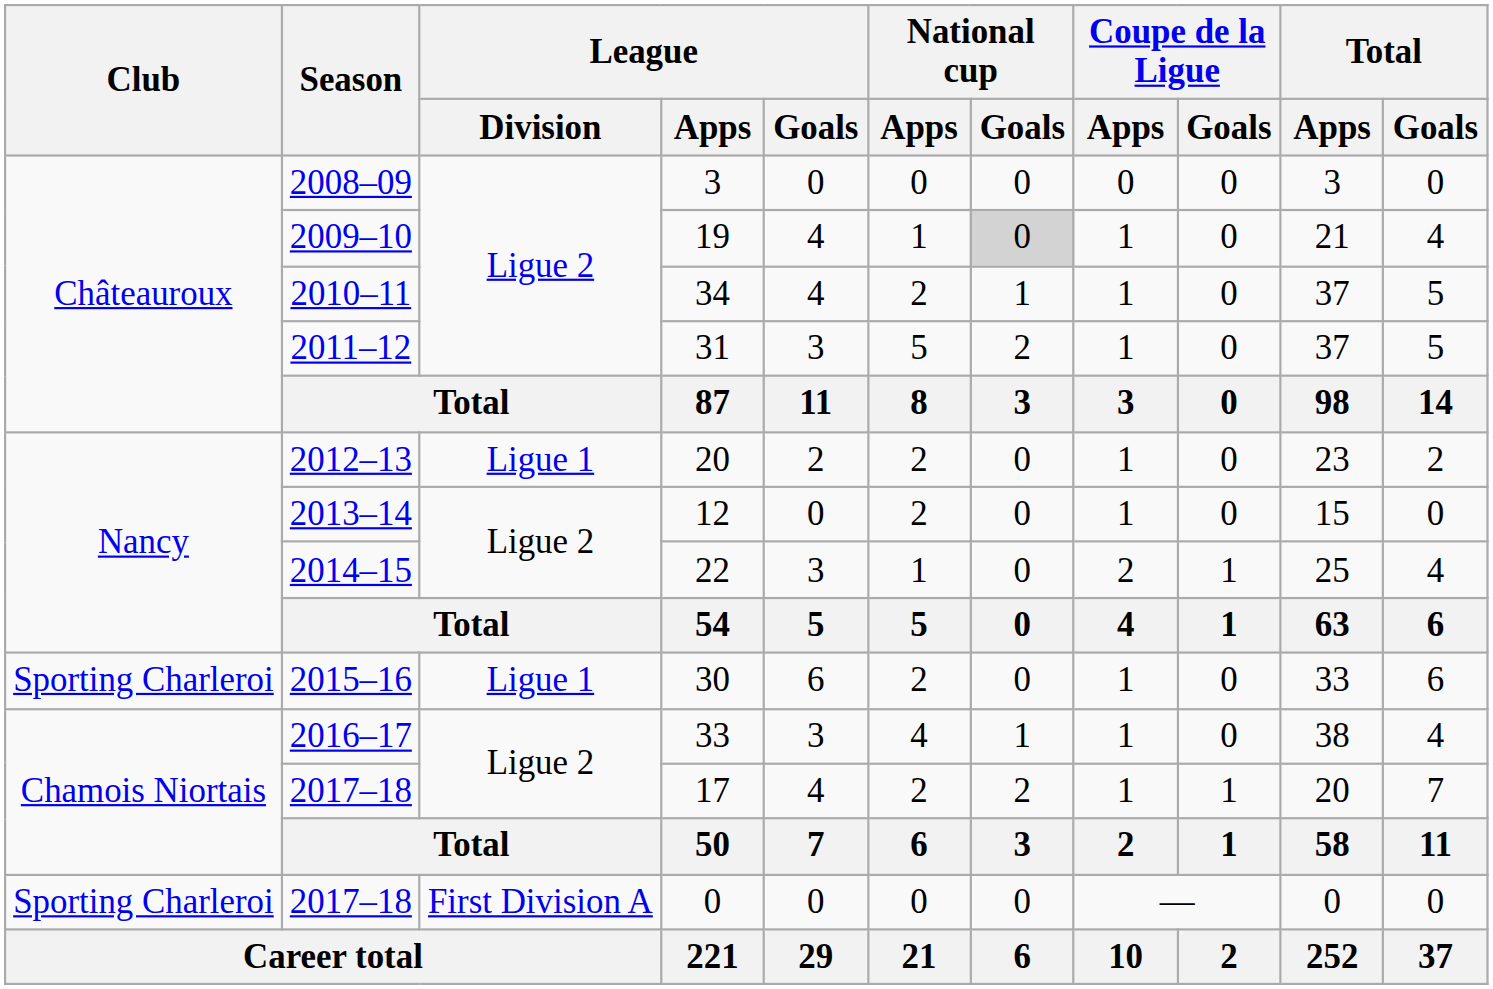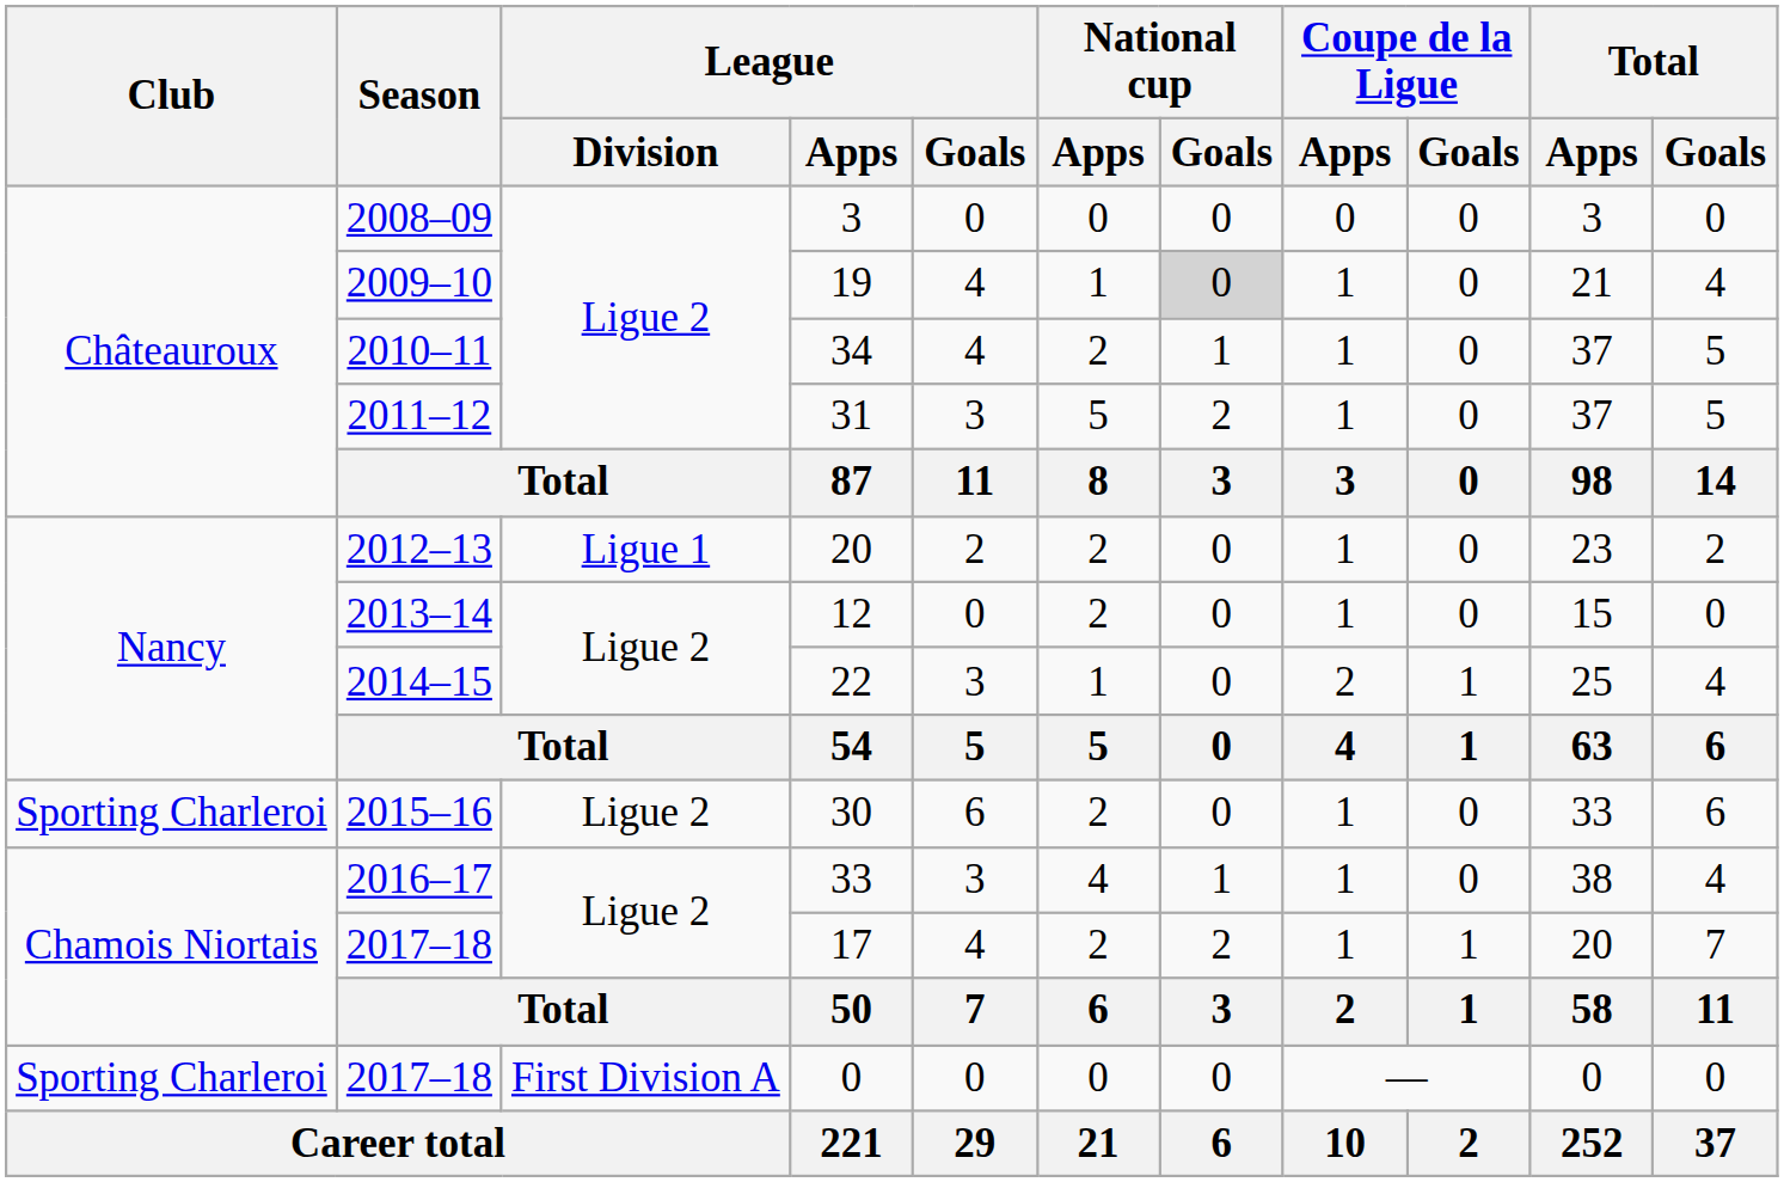30 | League / Division: Ligue 1 -> Ligue 2
